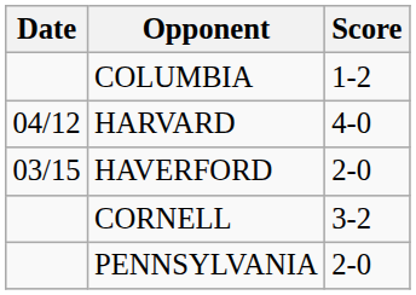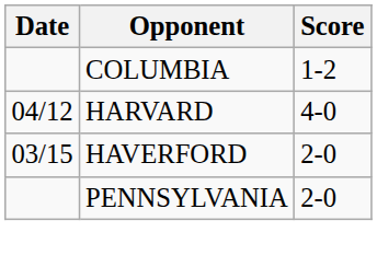- row: CORNELL | 3-2
